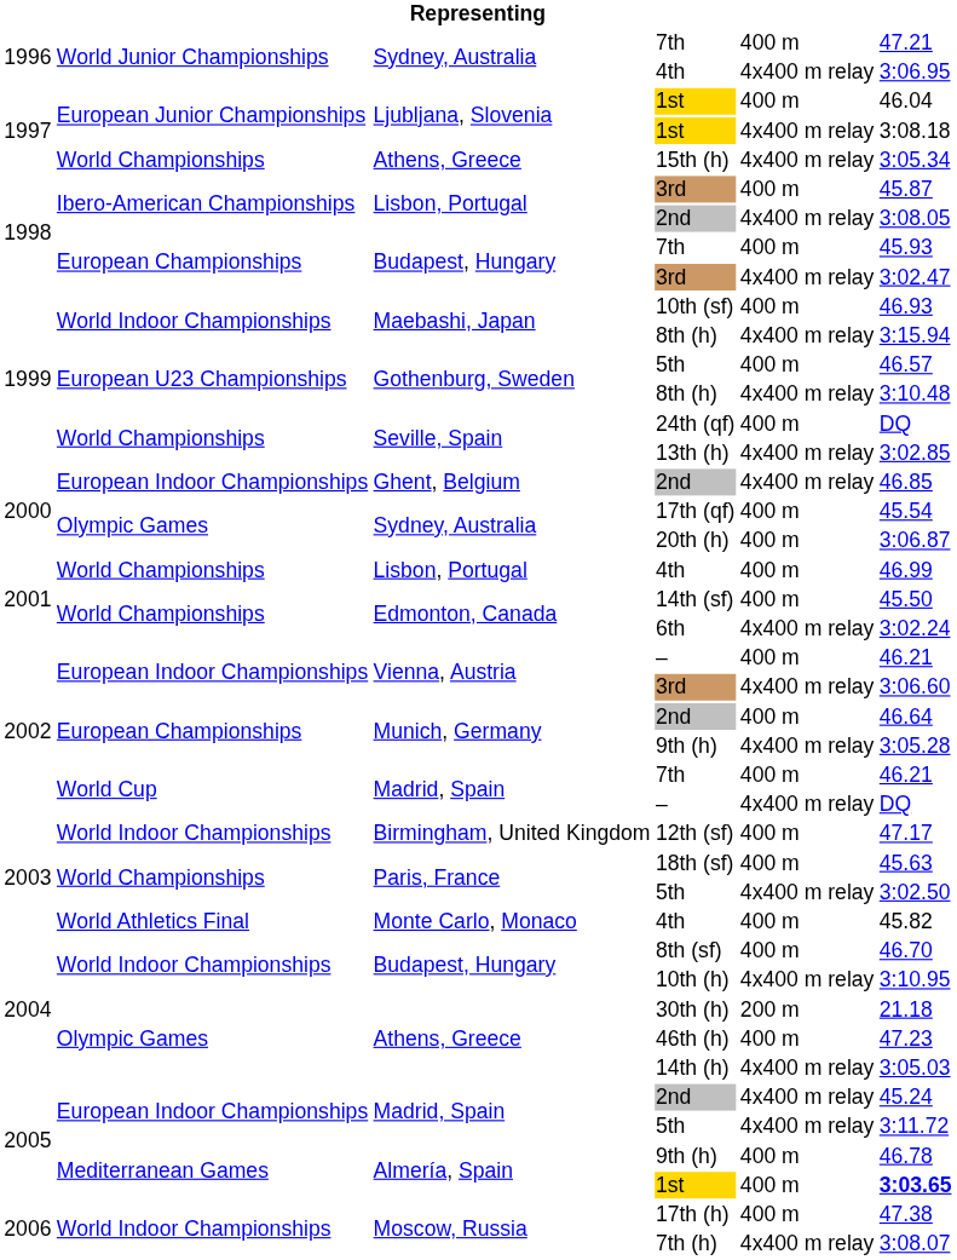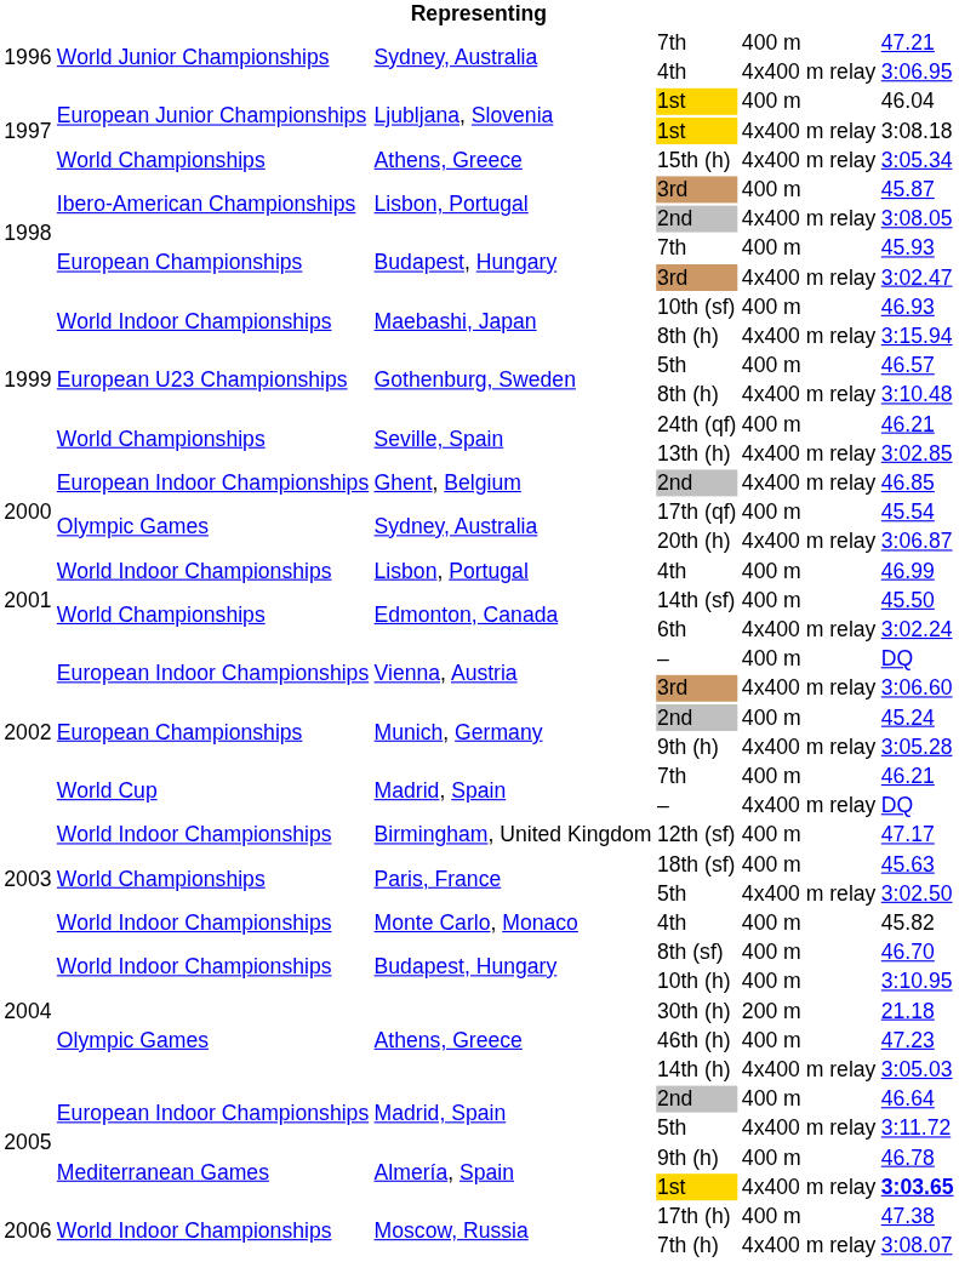24th (qf) | column 6: DQ -> 46.21
20th (h) | column 5: 400 m -> 4x400 m relay
Lisbon, Portugal / 4th | column 2: World Championships -> World Indoor Championships
Vienna, Austria / – | column 6: 46.21 -> DQ
Munich, Germany / 2nd | column 6: 46.64 -> 45.24
Monte Carlo, Monaco / 4th | column 2: World Athletics Final -> World Indoor Championships
10th (h) | column 5: 4x400 m relay -> 400 m
Madrid, Spain / 2nd | column 5: 4x400 m relay -> 400 m
Madrid, Spain / 2nd | column 6: 45.24 -> 46.64
Almería, Spain / 1st | column 5: 400 m -> 4x400 m relay
